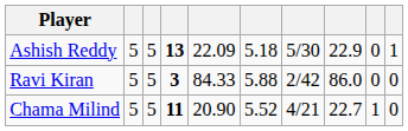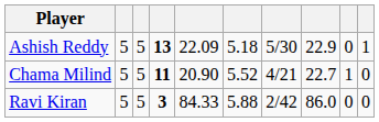rows swapped: Chama Milind <-> Ravi Kiran
